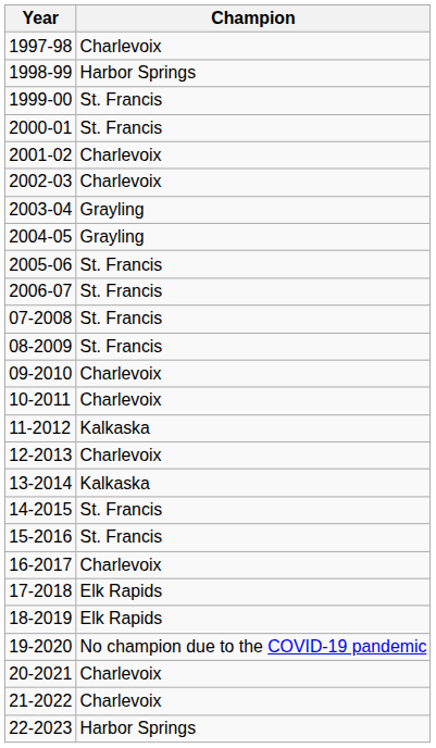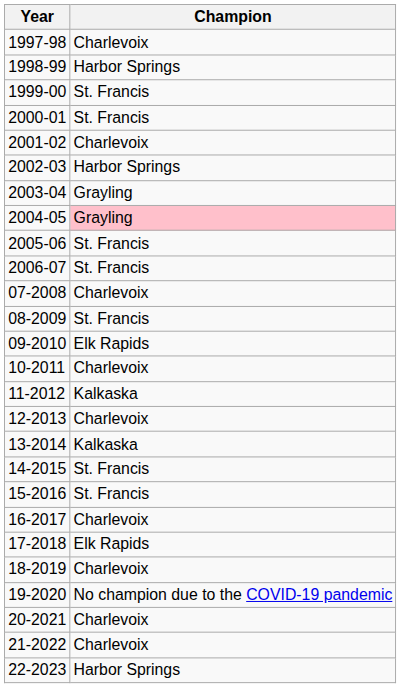2002-03 | Champion: Charlevoix -> Harbor Springs
2004-05 | Champion: no background -> pink background
07-2008 | Champion: St. Francis -> Charlevoix
09-2010 | Champion: Charlevoix -> Elk Rapids
18-2019 | Champion: Elk Rapids -> Charlevoix
